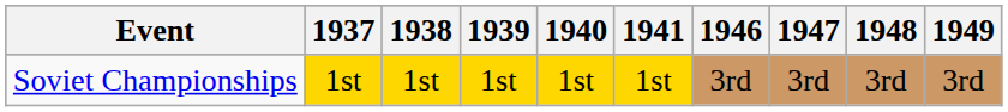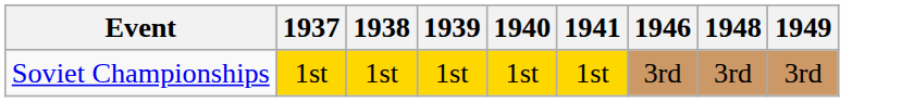- column: 1947 | 3rd
